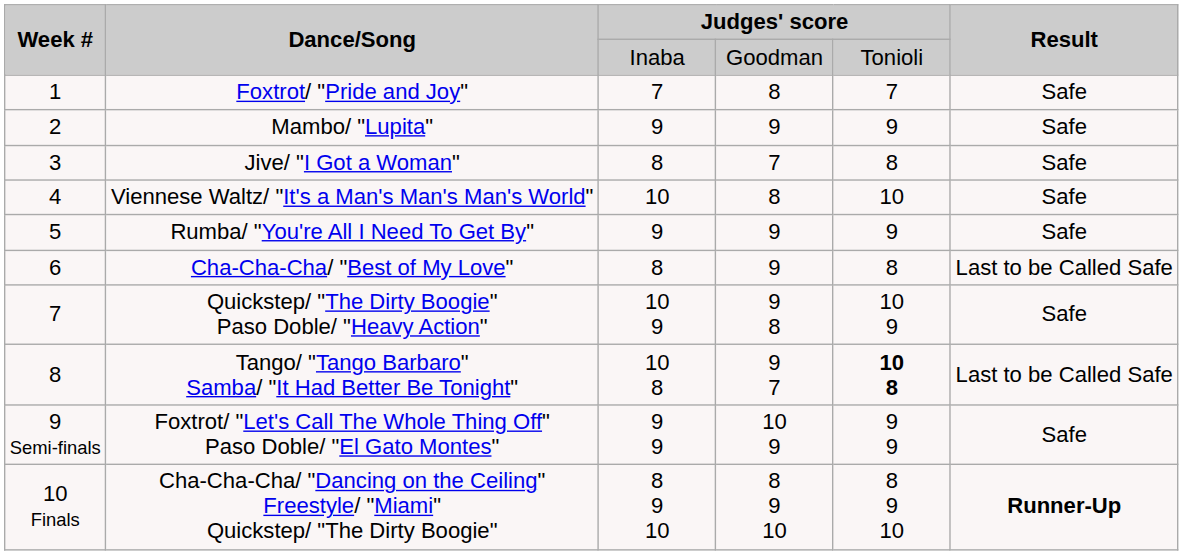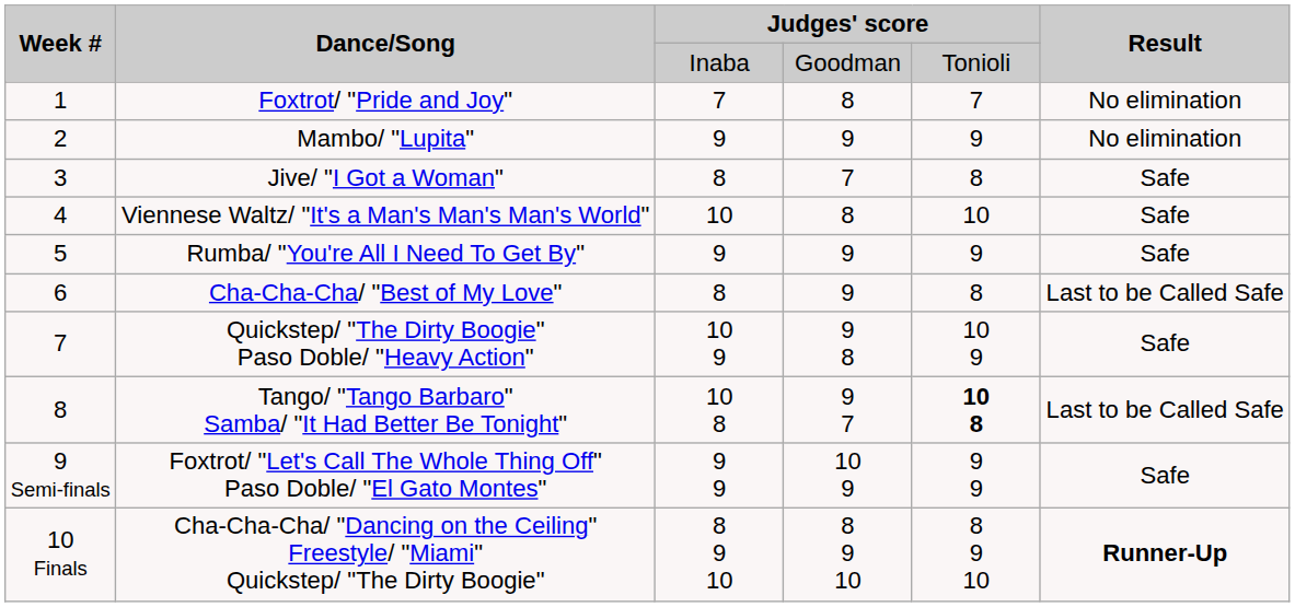Foxtrot/ "Pride and Joy" | Result: Safe -> No elimination
Mambo/ "Lupita" | Result: Safe -> No elimination
